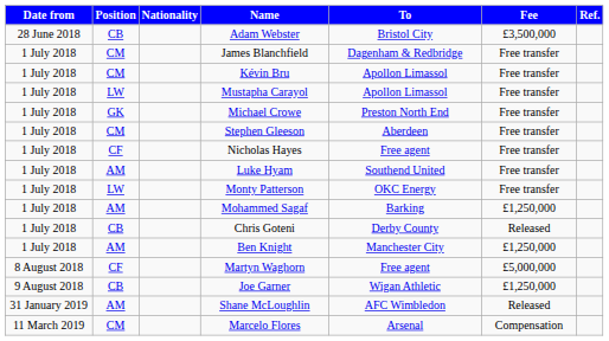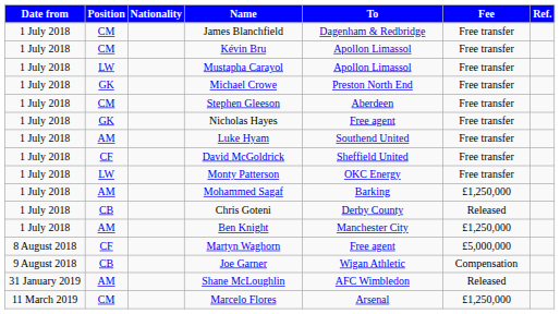- row: 28 June 2018 | CB | Adam Webster | Bristol City | £3,500,000
Nicholas Hayes | Position: CF -> GK
+ row: 1 July 2018 | CF | David McGoldrick | Sheffield United | Free transfer
Joe Garner | Fee: £1,250,000 -> Compensation
Marcelo Flores | Fee: Compensation -> £1,250,000
